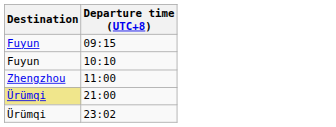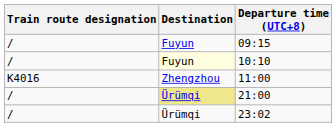+ column: Train route designation | / | / | K4016 | / | /
10:10 | Destination: no background -> lightyellow background
